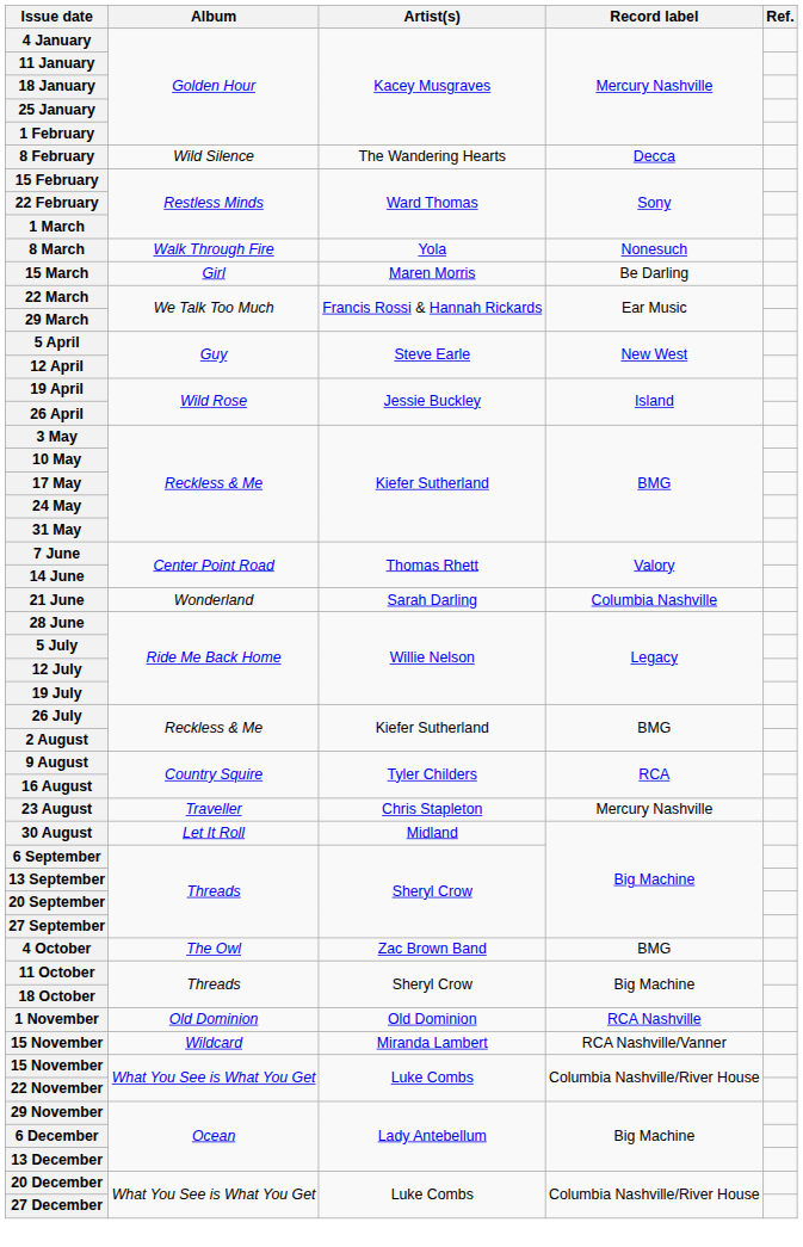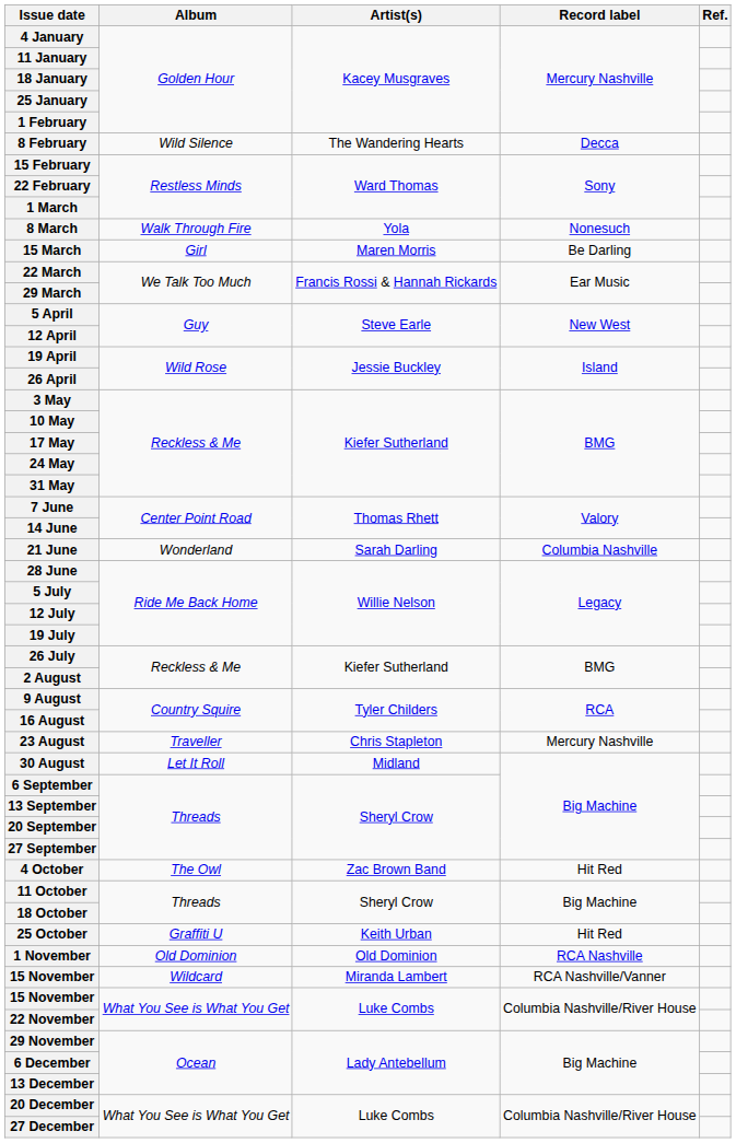4 October | Record label: BMG -> Hit Red
+ row: 25 October | Graffiti U | Keith Urban | Hit Red
